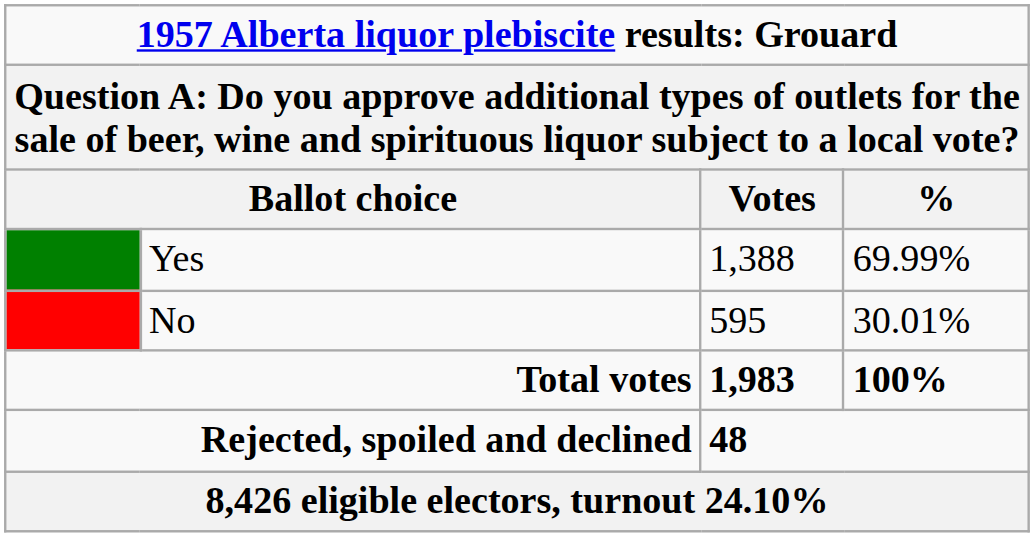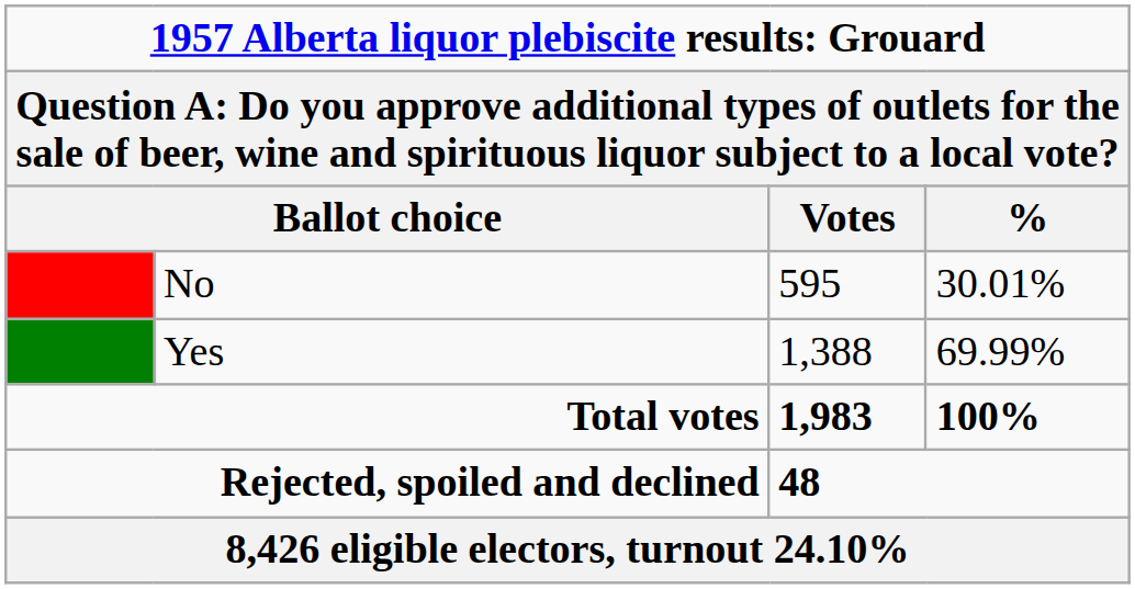rows swapped: Yes <-> No
